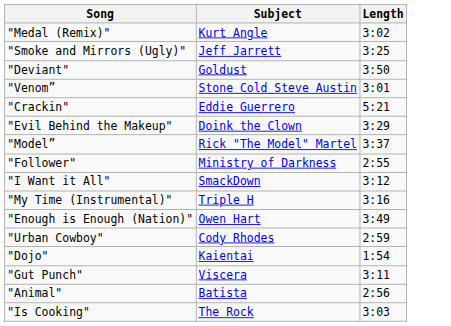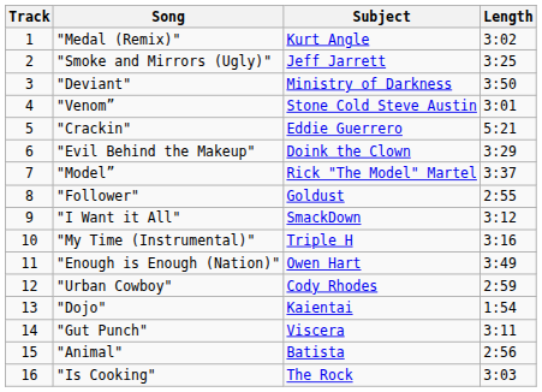+ column: Track | 1 | 2 | 3 | 4 | 5 | 6 | 7 | 8 | 9 | 10 | 11 | 12 | 13 | 14 | 15 | 16
"Deviant" | Subject: Goldust -> Ministry of Darkness
"Follower" | Subject: Ministry of Darkness -> Goldust
